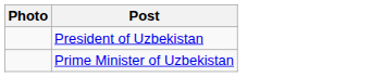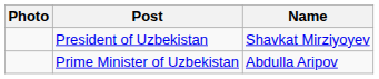+ column: Name | Shavkat Mirziyoyev | Abdulla Aripov
